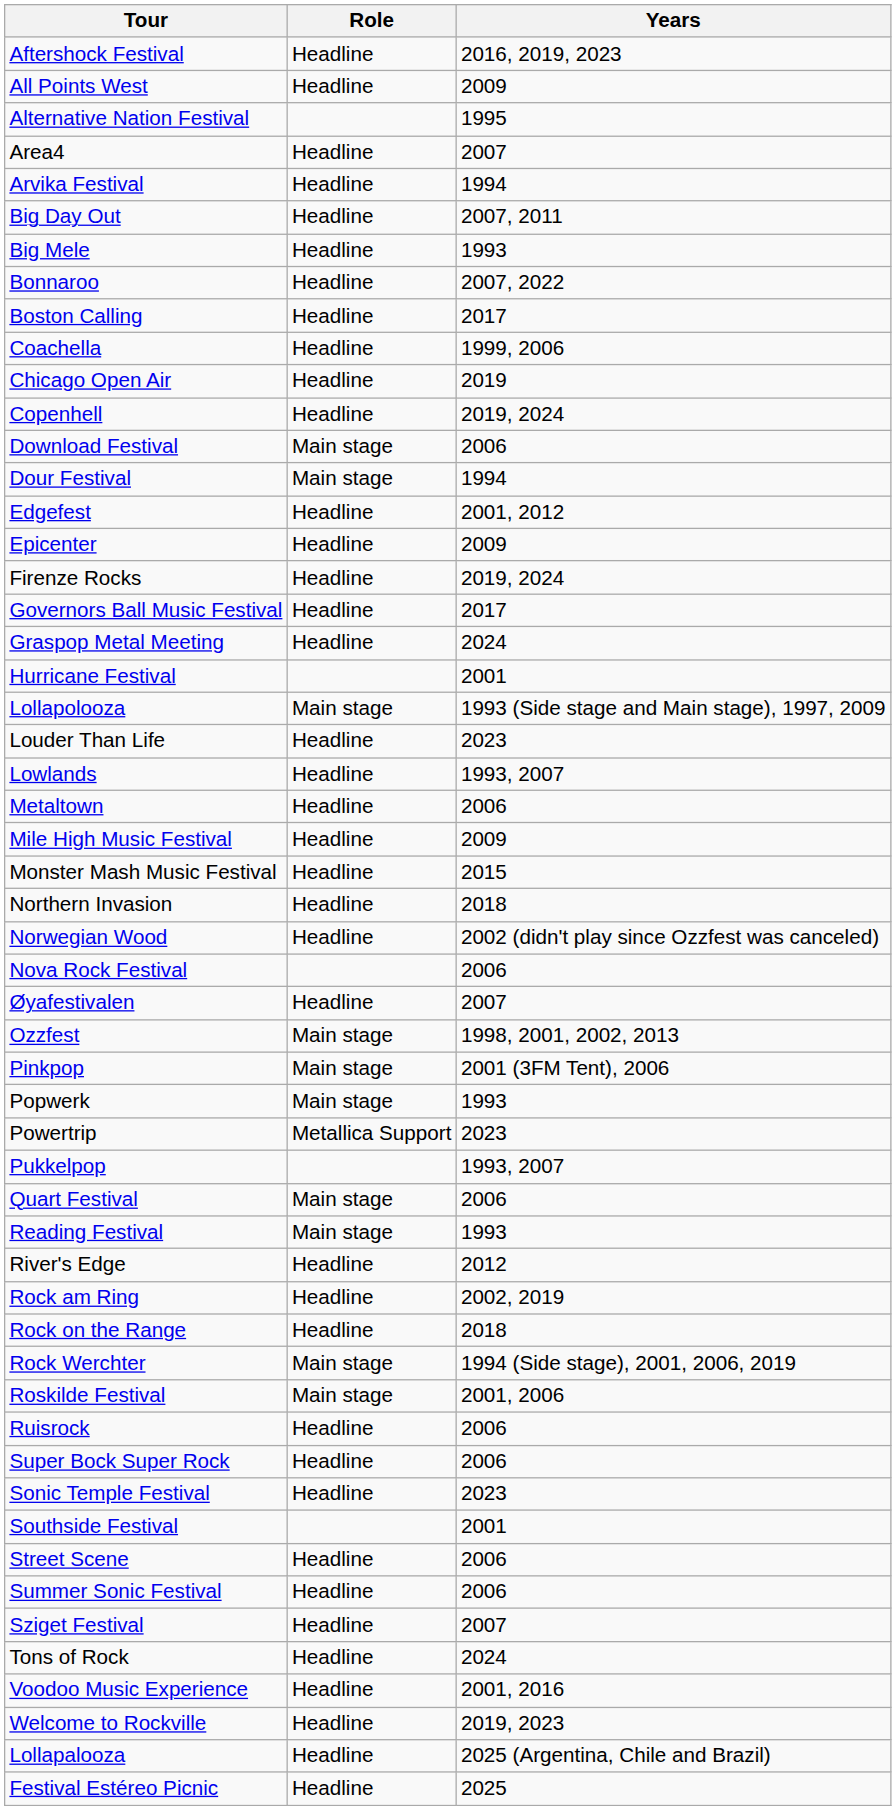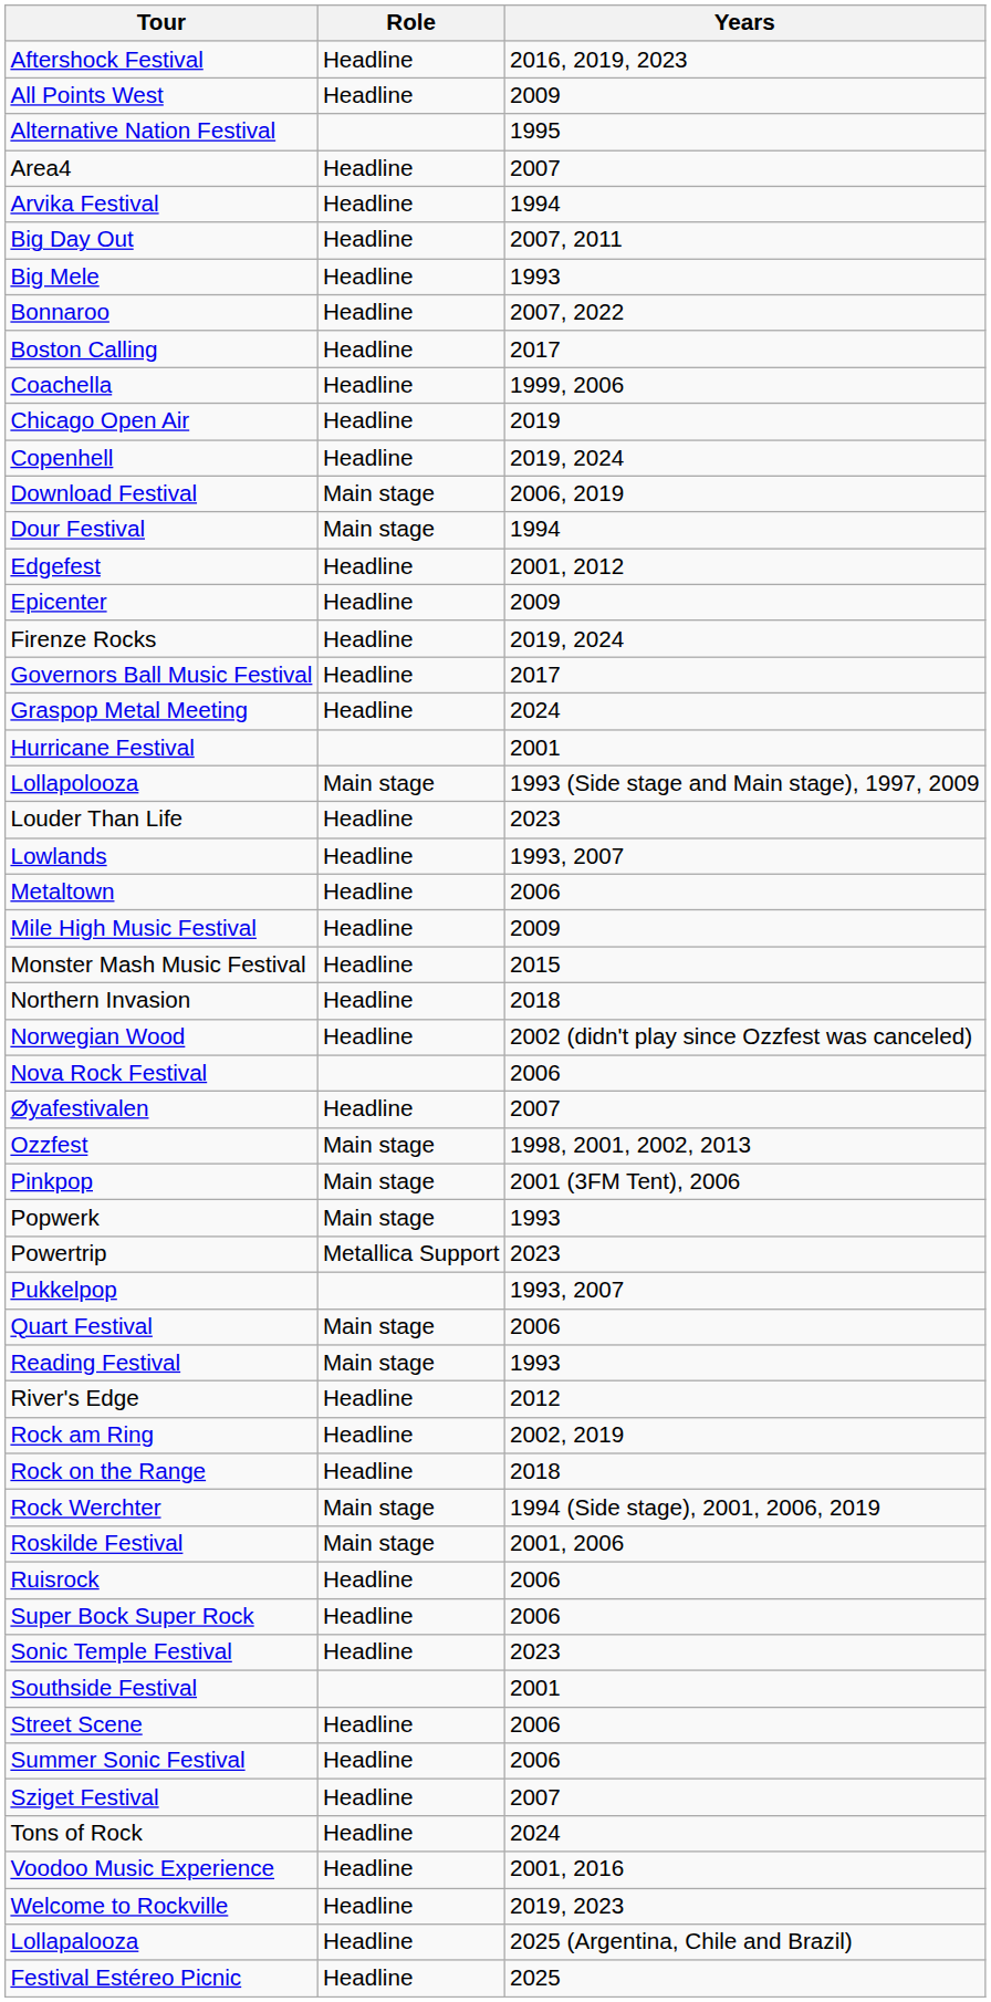Download Festival | Years: 2006 -> 2006, 2019
